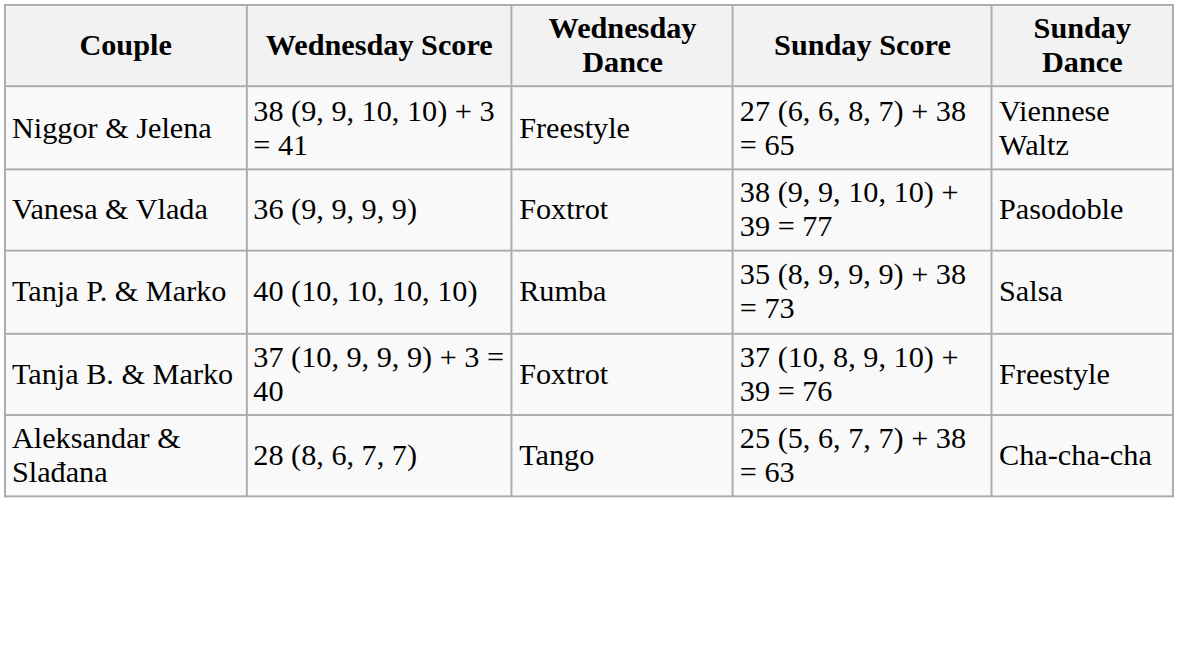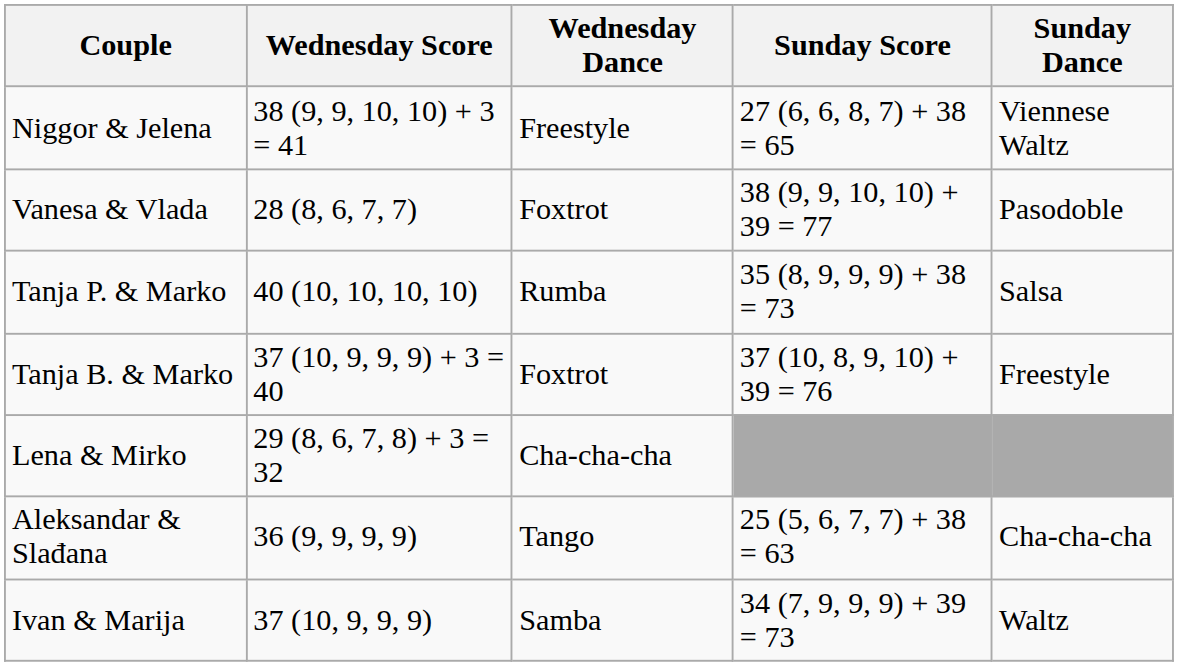Vanesa & Vlada | Wednesday Score: 36 (9, 9, 9, 9) -> 28 (8, 6, 7, 7)
+ row: Lena & Mirko | 29 (8, 6, 7, 8) + 3 = 32 | Cha-cha-cha
Aleksandar & Slađana | Wednesday Score: 28 (8, 6, 7, 7) -> 36 (9, 9, 9, 9)
+ row: Ivan & Marija | 37 (10, 9, 9, 9) | Samba | 34 (7, 9, 9, 9) + 39 = 73 | Waltz
